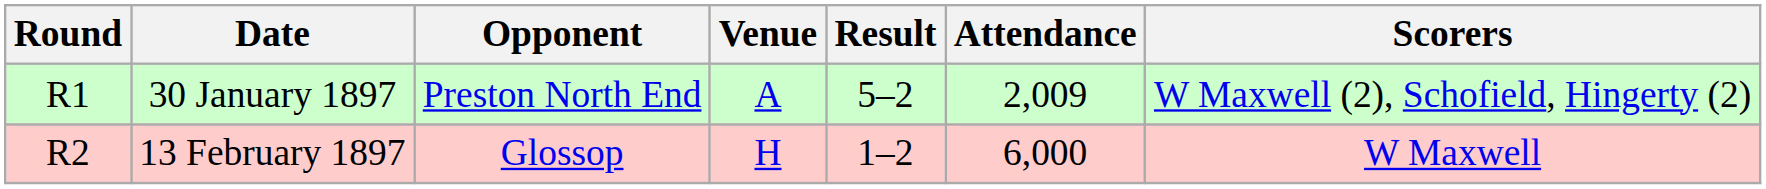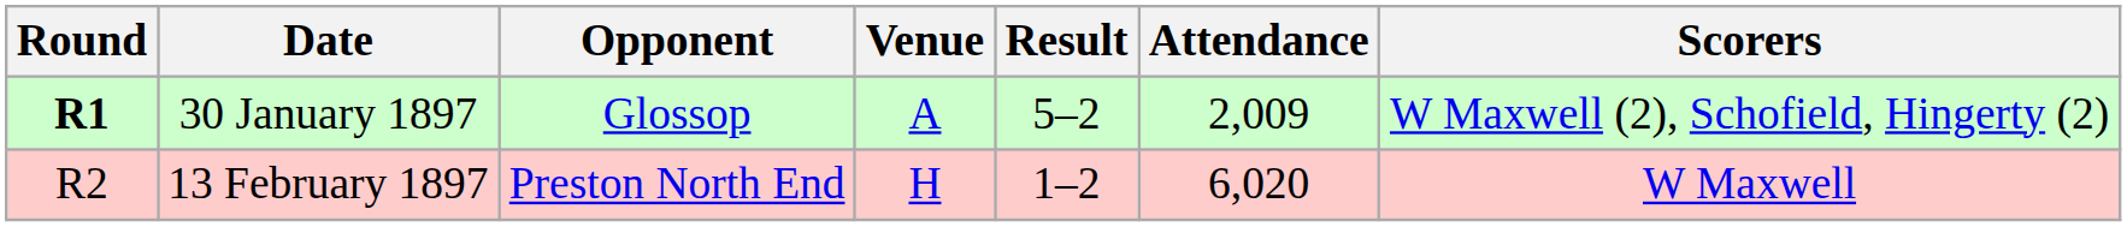30 January 1897 | Round: normal -> bold
30 January 1897 | Opponent: Preston North End -> Glossop
13 February 1897 | Opponent: Glossop -> Preston North End
13 February 1897 | Attendance: 6,000 -> 6,020
